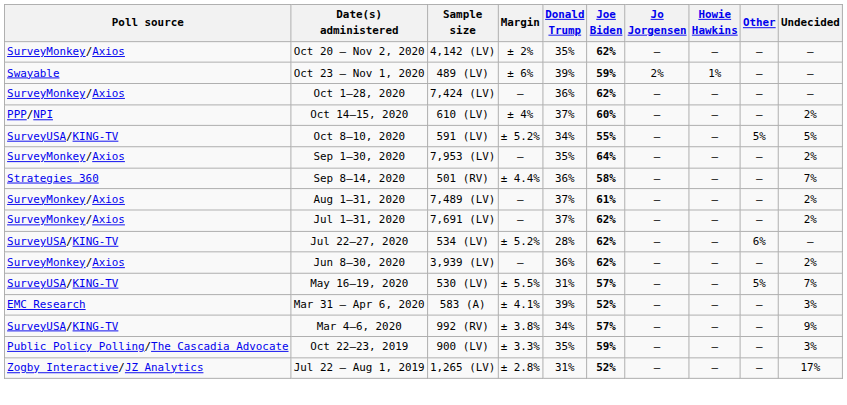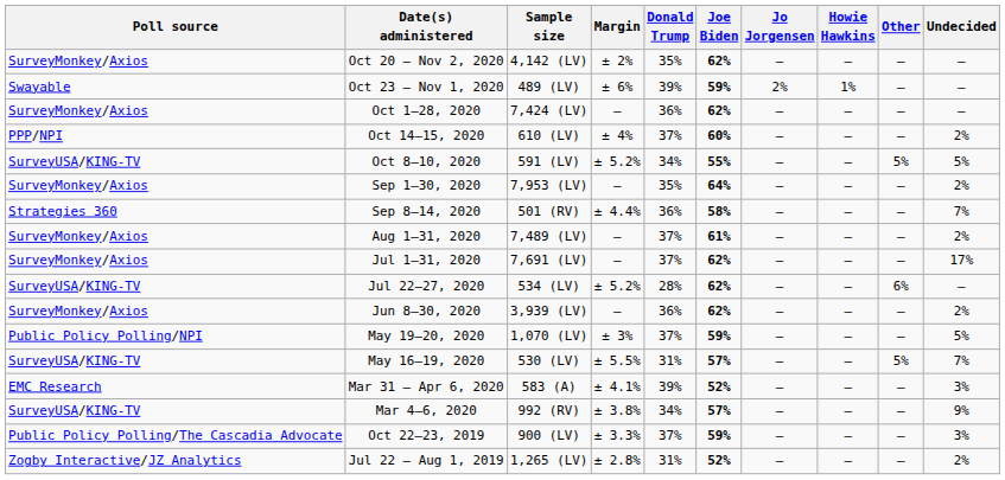Jul 1–31, 2020 | Undecided: 2% -> 17%
+ row: Public Policy Polling/NPI | May 19–20, 2020 | 1,070 (LV) | ± 3% | 37% | 59% | – | – | – | 5%
Oct 22–23, 2019 | Donald Trump: 35% -> 37%
Jul 22 – Aug 1, 2019 | Undecided: 17% -> 2%
